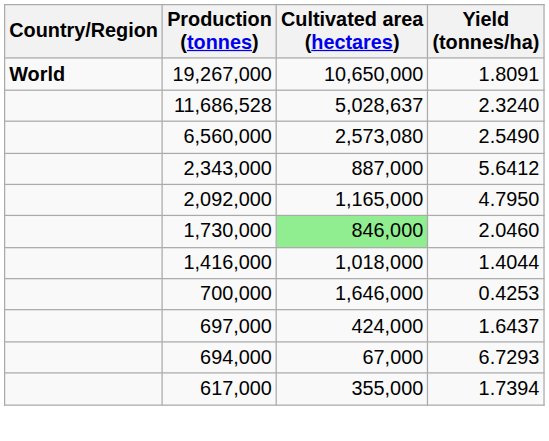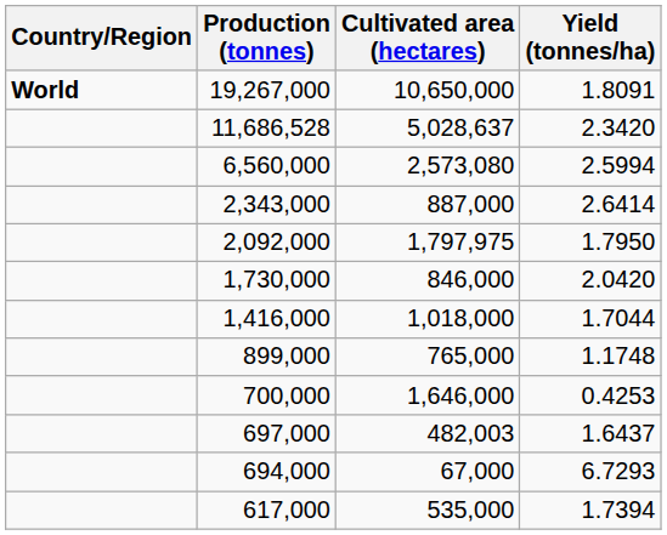11,686,528 | Yield (tonnes/ha): 2.3240 -> 2.3420
6,560,000 | Yield (tonnes/ha): 2.5490 -> 2.5994
2,343,000 | Yield (tonnes/ha): 5.6412 -> 2.6414
2,092,000 | Cultivated area (hectares): 1,165,000 -> 1,797,975
2,092,000 | Yield (tonnes/ha): 4.7950 -> 1.7950
1,730,000 | Cultivated area (hectares): lightgreen background -> no background
1,730,000 | Yield (tonnes/ha): 2.0460 -> 2.0420
1,416,000 | Yield (tonnes/ha): 1.4044 -> 1.7044
+ row: 899,000 | 765,000 | 1.1748
697,000 | Cultivated area (hectares): 424,000 -> 482,003
617,000 | Cultivated area (hectares): 355,000 -> 535,000
